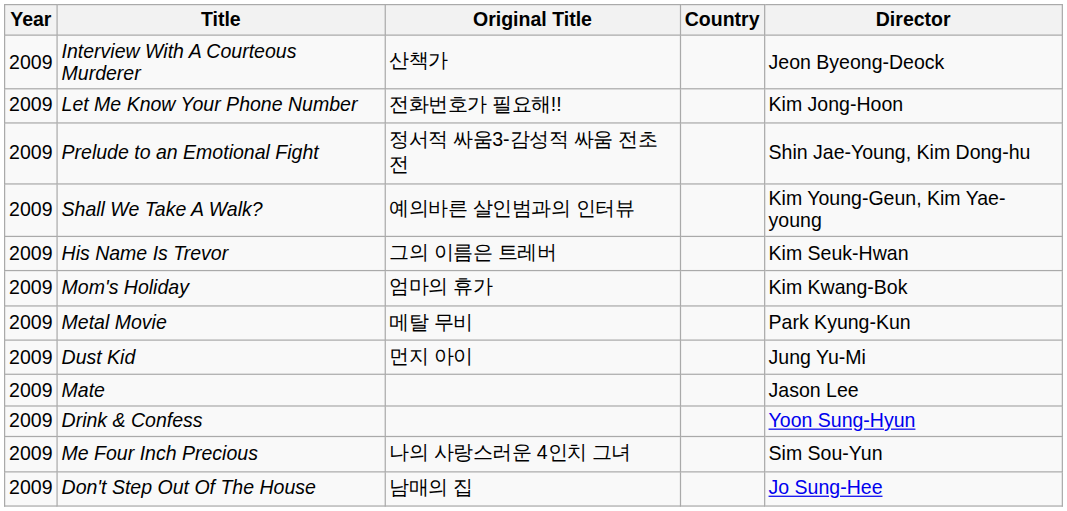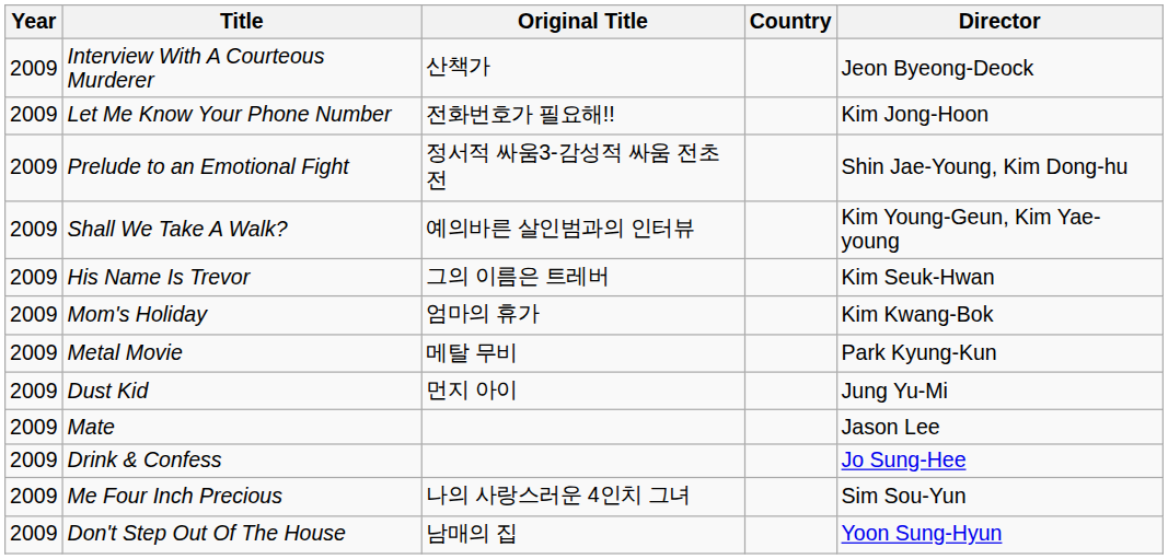Drink & Confess | Director: Yoon Sung-Hyun -> Jo Sung-Hee
Don't Step Out Of The House | Director: Jo Sung-Hee -> Yoon Sung-Hyun
